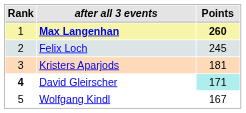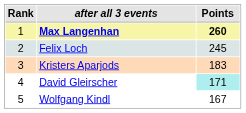Kristers Aparjods | Points: 181 -> 183
David Gleirscher | Rank: bold -> normal
